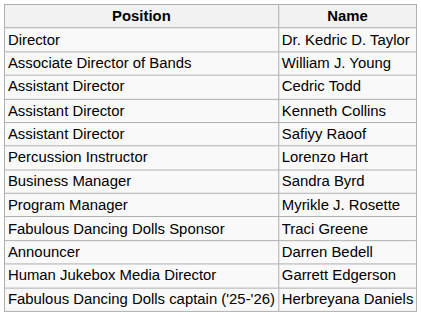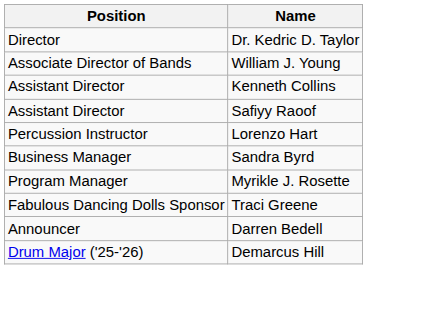- row: Assistant Director | Cedric Todd
- row: Human Jukebox Media Director | Garrett Edgerson
+ row: Drum Major ('25-'26) | Demarcus Hill
- row: Fabulous Dancing Dolls captain ('25-'26) | Herbreyana Daniels
